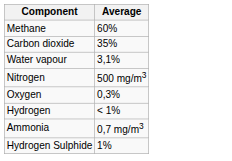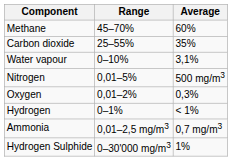+ column: Range | 45–70% | 25–55% | 0–10% | 0,01–5% | 0,01–2% | 0–1% | 0,01–2,5 mg/m3 | 0–30'000 mg/m3
